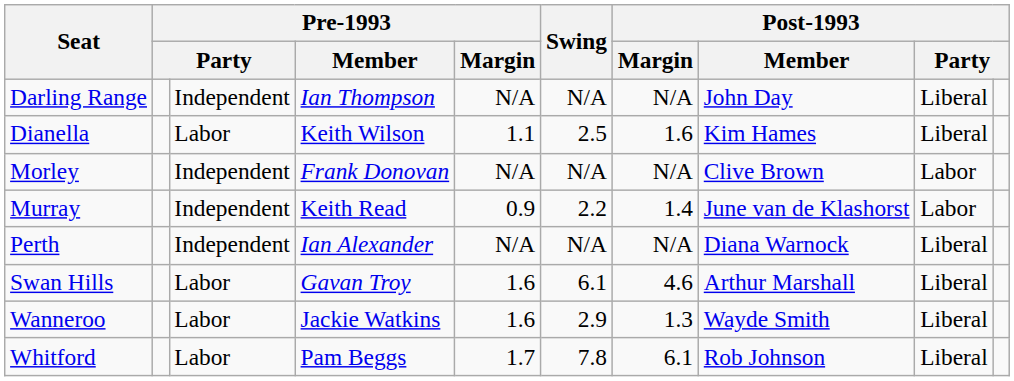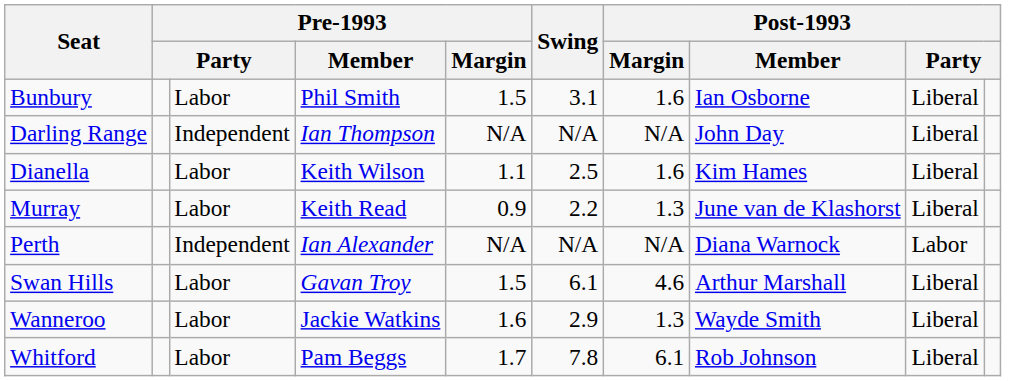+ row: Bunbury | Labor | Phil Smith | 1.5 | 3.1 | 1.6 | Ian Osborne | Liberal
- row: Morley | Independent | Frank Donovan | N/A | N/A | N/A | Clive Brown | Labor
Murray | column 3: Independent -> Labor
Murray | Post-1993 / Margin: 1.4 -> 1.3
Murray | column 9: Labor -> Liberal
Perth | column 9: Liberal -> Labor
Swan Hills | Pre-1993 / Margin: 1.6 -> 1.5
